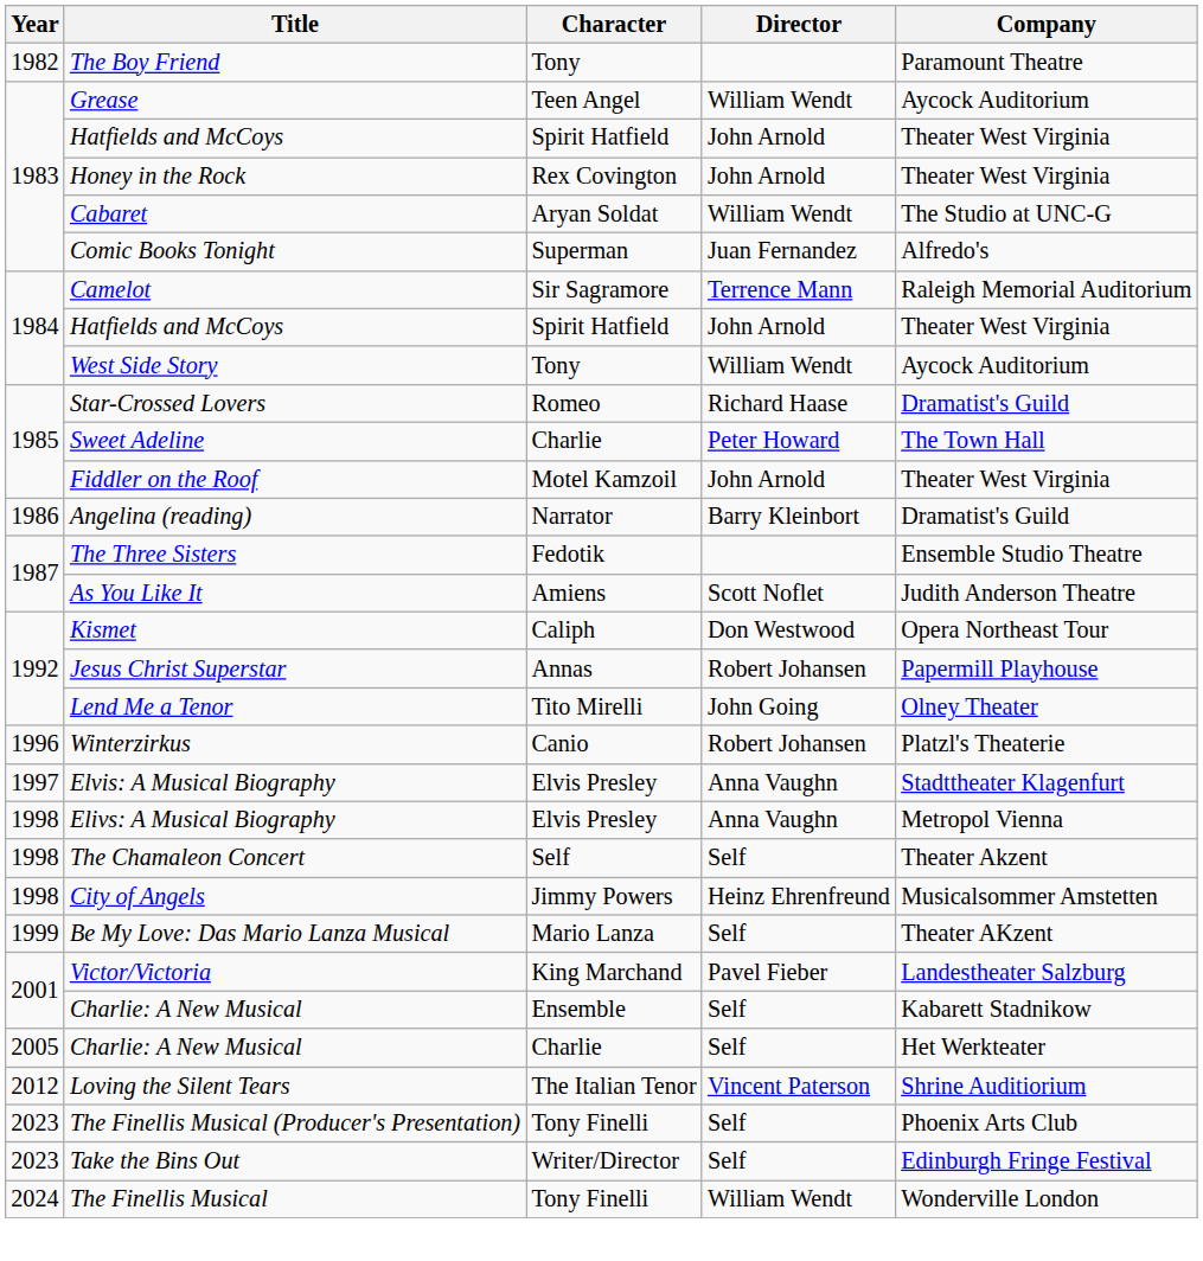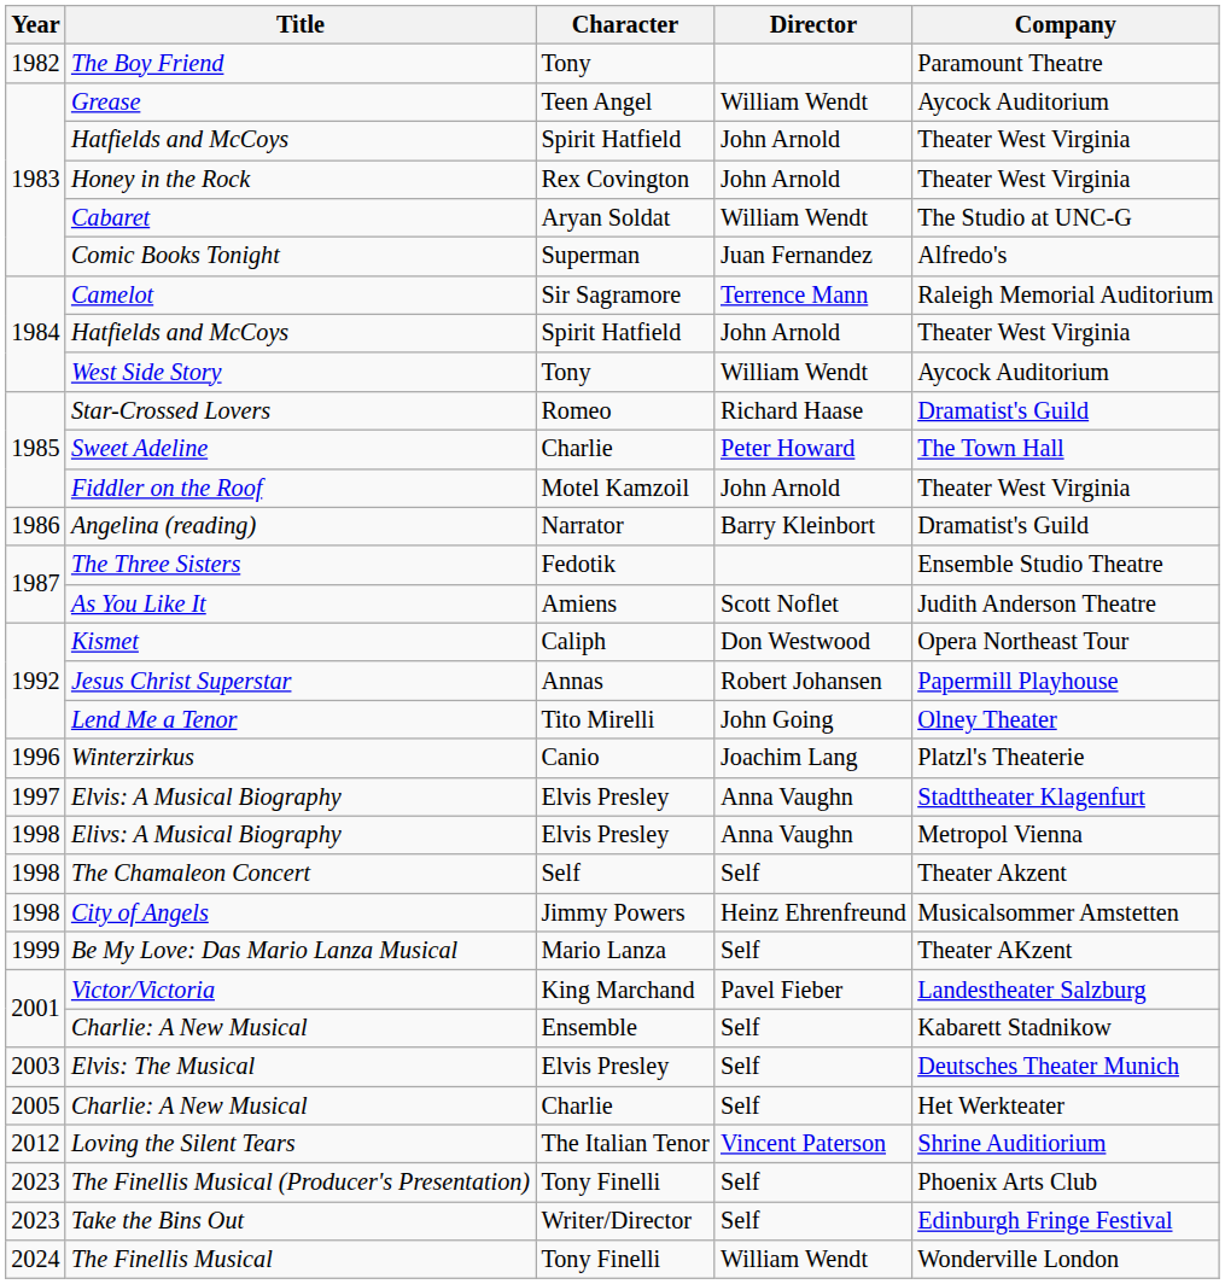Winterzirkus | Director: Robert Johansen -> Joachim Lang
+ row: 2003 | Elvis: The Musical | Elvis Presley | Self | Deutsches Theater Munich
